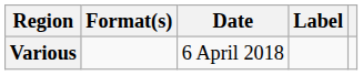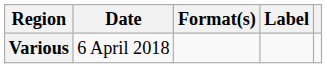columns swapped: Date <-> Format(s)
